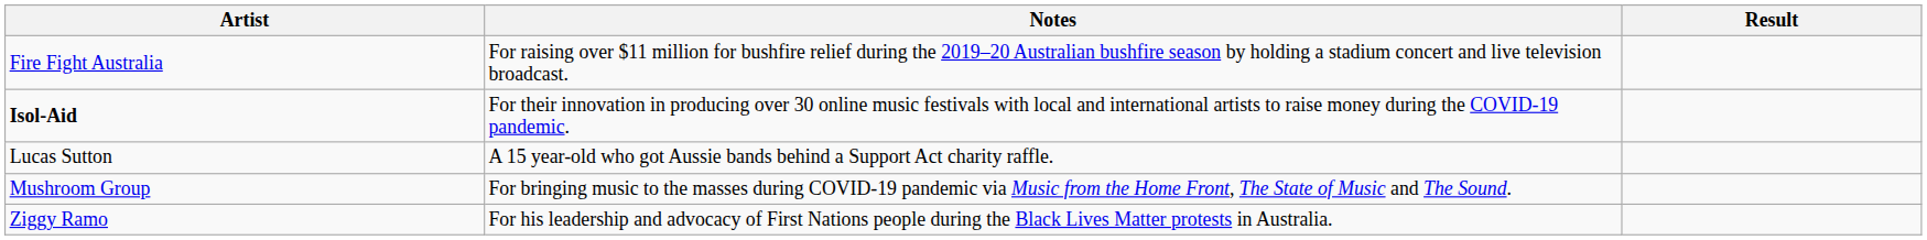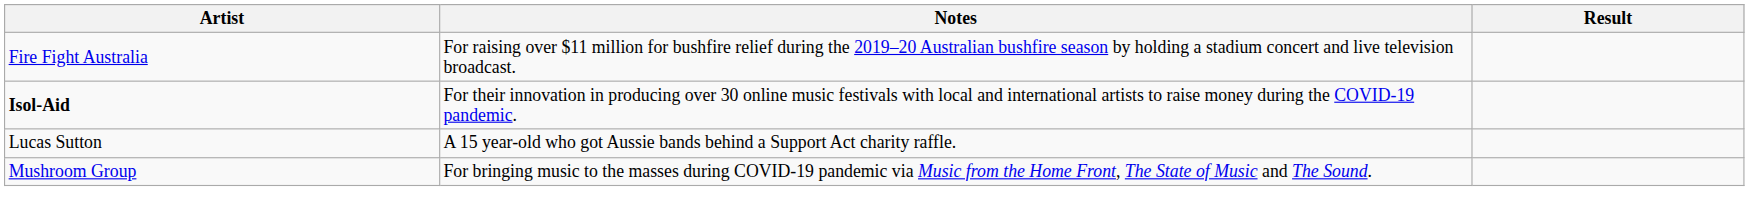- row: Ziggy Ramo | For his leadership and advocacy of First Nations people during the Black Lives Matter protests in Australia.
